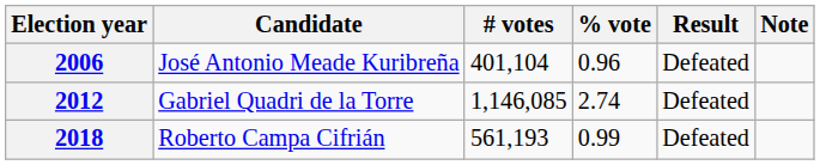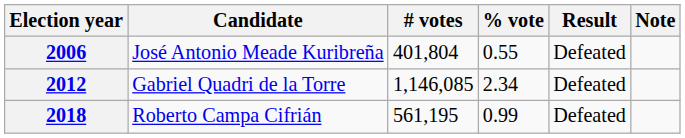2006 | # votes: 401,104 -> 401,804
2006 | % vote: 0.96 -> 0.55
2012 | % vote: 2.74 -> 2.34
2018 | # votes: 561,193 -> 561,195
